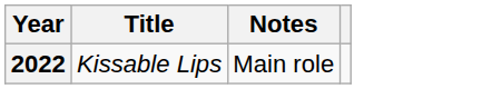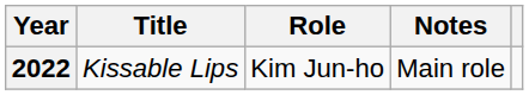+ column: Role | Kim Jun-ho
